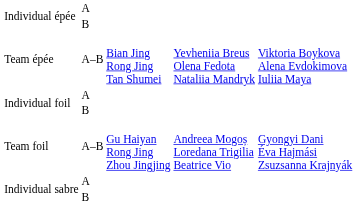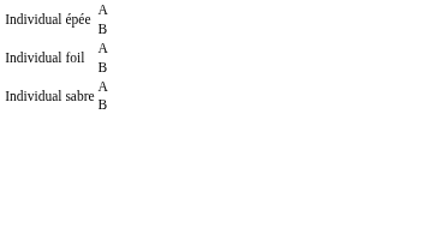- row: Team épée | A–B | Bian Jing Rong Jing Tan Shumei | Yevheniia Breus Olena Fedota Nataliia Mandryk | Viktoria Boykova Alena Evdokimova Iuliia Maya
- row: Team foil | A–B | Gu Haiyan Rong Jing Zhou Jingjing | Andreea Mogoș Loredana Trigilia Beatrice Vio | Gyongyi Dani Éva Hajmási Zsuzsanna Krajnyák
